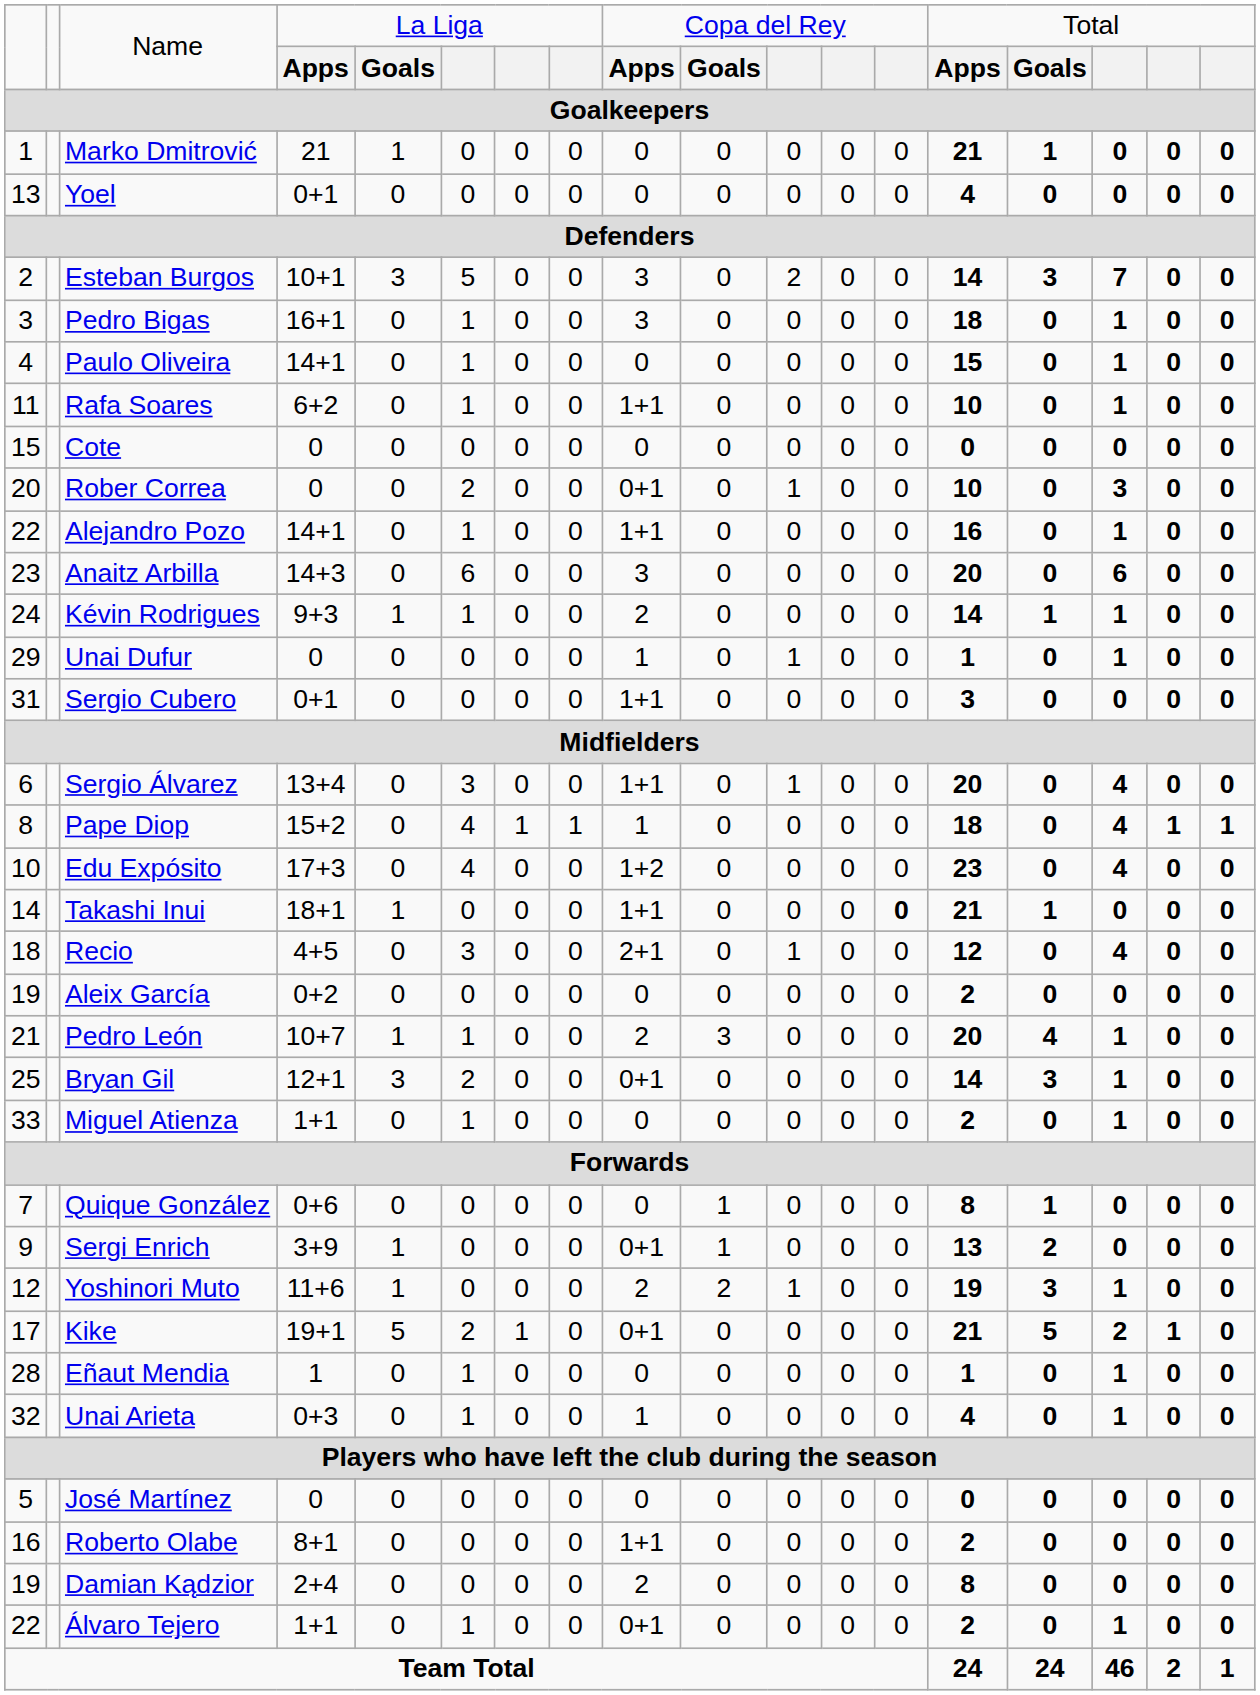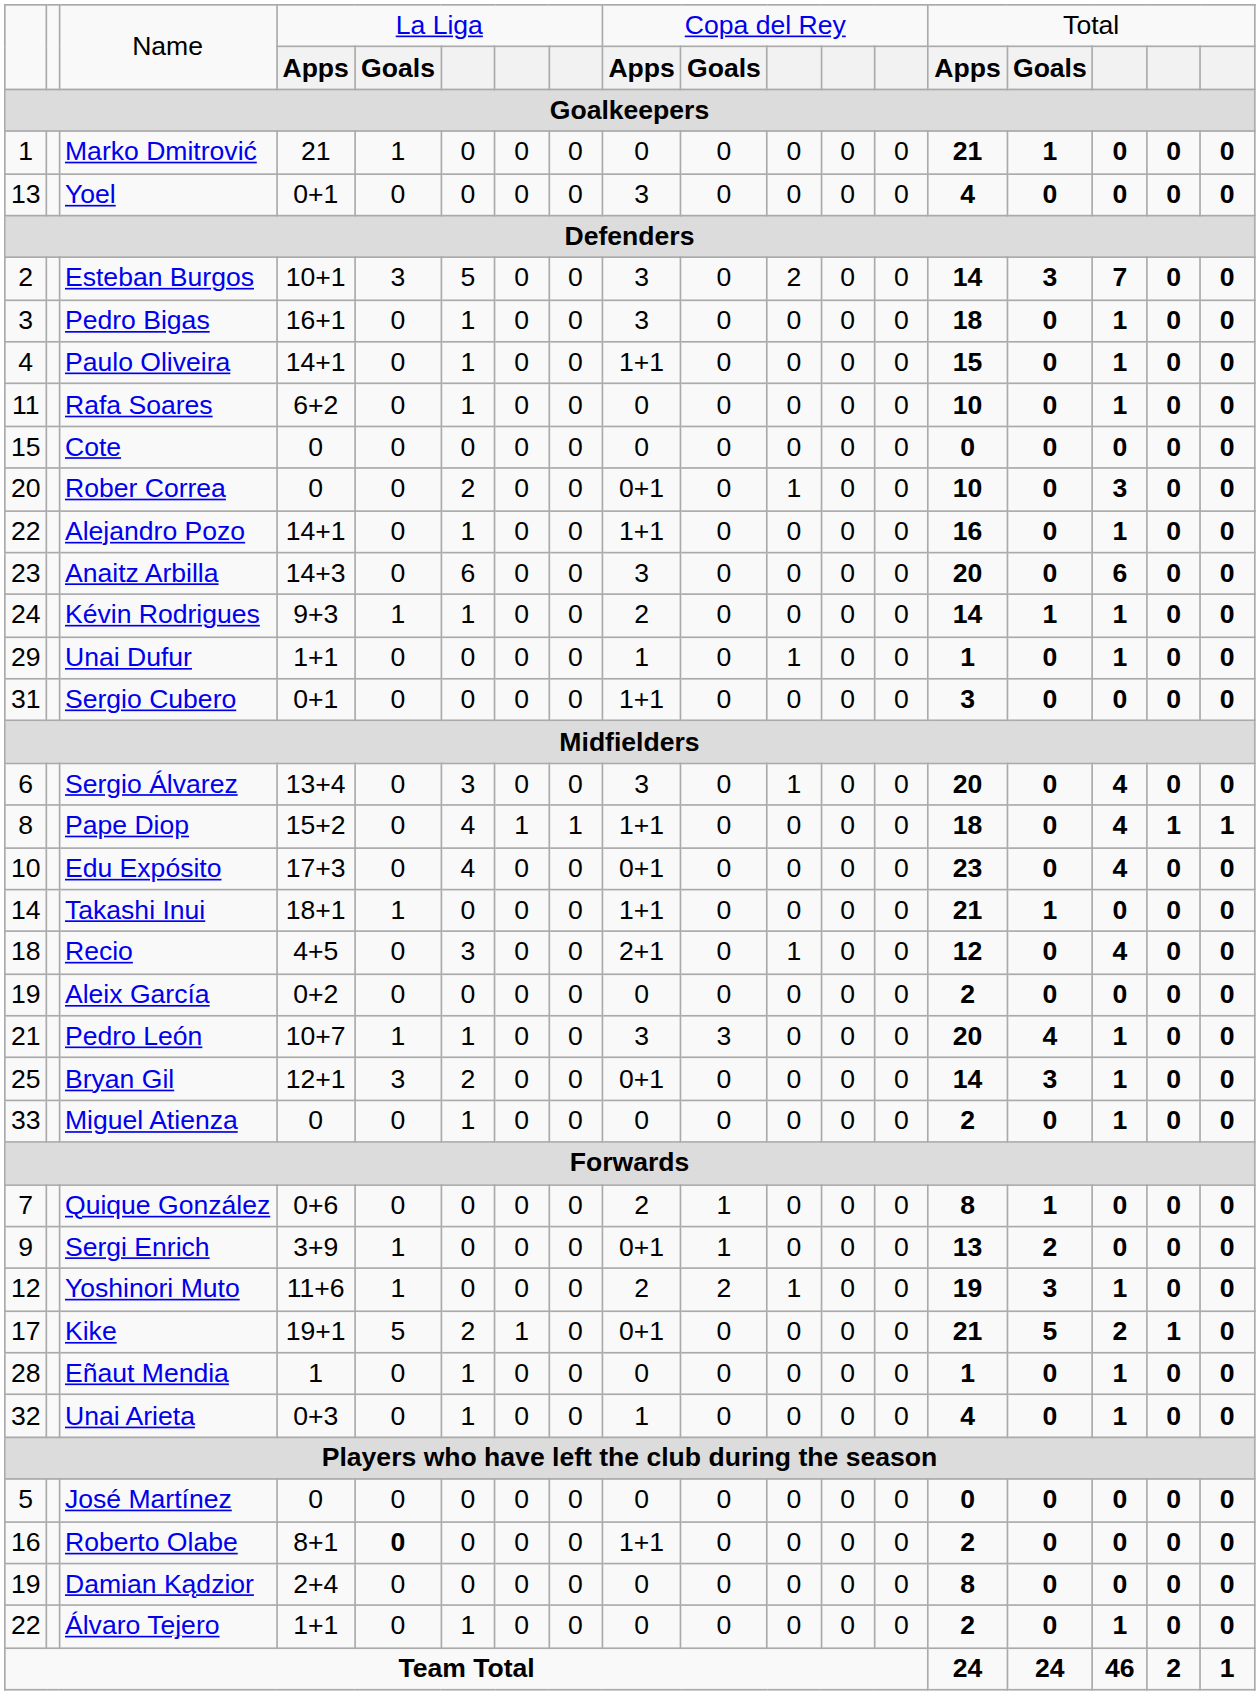Yoel | column 9: 0 -> 3
Paulo Oliveira | column 9: 0 -> 1+1
Rafa Soares | column 9: 1+1 -> 0
Unai Dufur | column 4: 0 -> 1+1
Sergio Álvarez | column 9: 1+1 -> 3
Pape Diop | column 9: 1 -> 1+1
Edu Expósito | column 9: 1+2 -> 0+1
Takashi Inui | column 13: bold -> normal
Pedro León | column 9: 2 -> 3
Miguel Atienza | column 4: 1+1 -> 0
Quique González | column 9: 0 -> 2
Roberto Olabe | column 5: normal -> bold
Damian Kądzior | column 9: 2 -> 0
Álvaro Tejero | column 9: 0+1 -> 0
